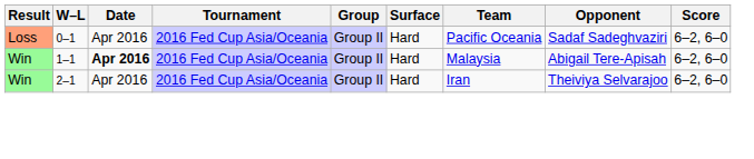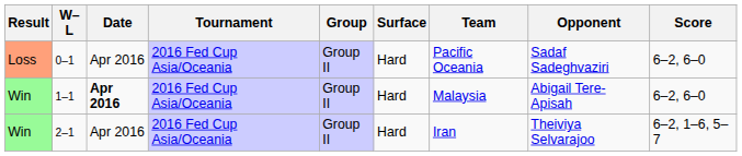2–1 | Score: 6–2, 6–0 -> 6–2, 1–6, 5–7
